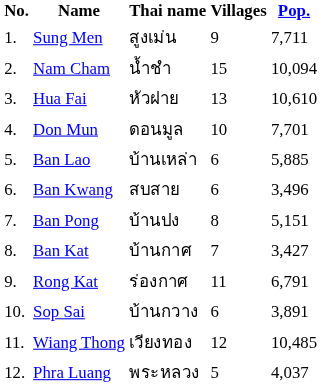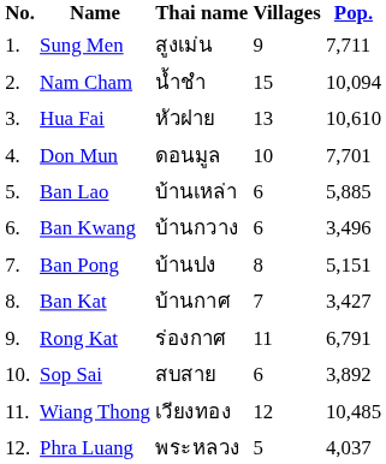Ban Kwang | Thai name: สบสาย -> บ้านกวาง
Sop Sai | Thai name: บ้านกวาง -> สบสาย
Sop Sai | Pop.: 3,891 -> 3,892
